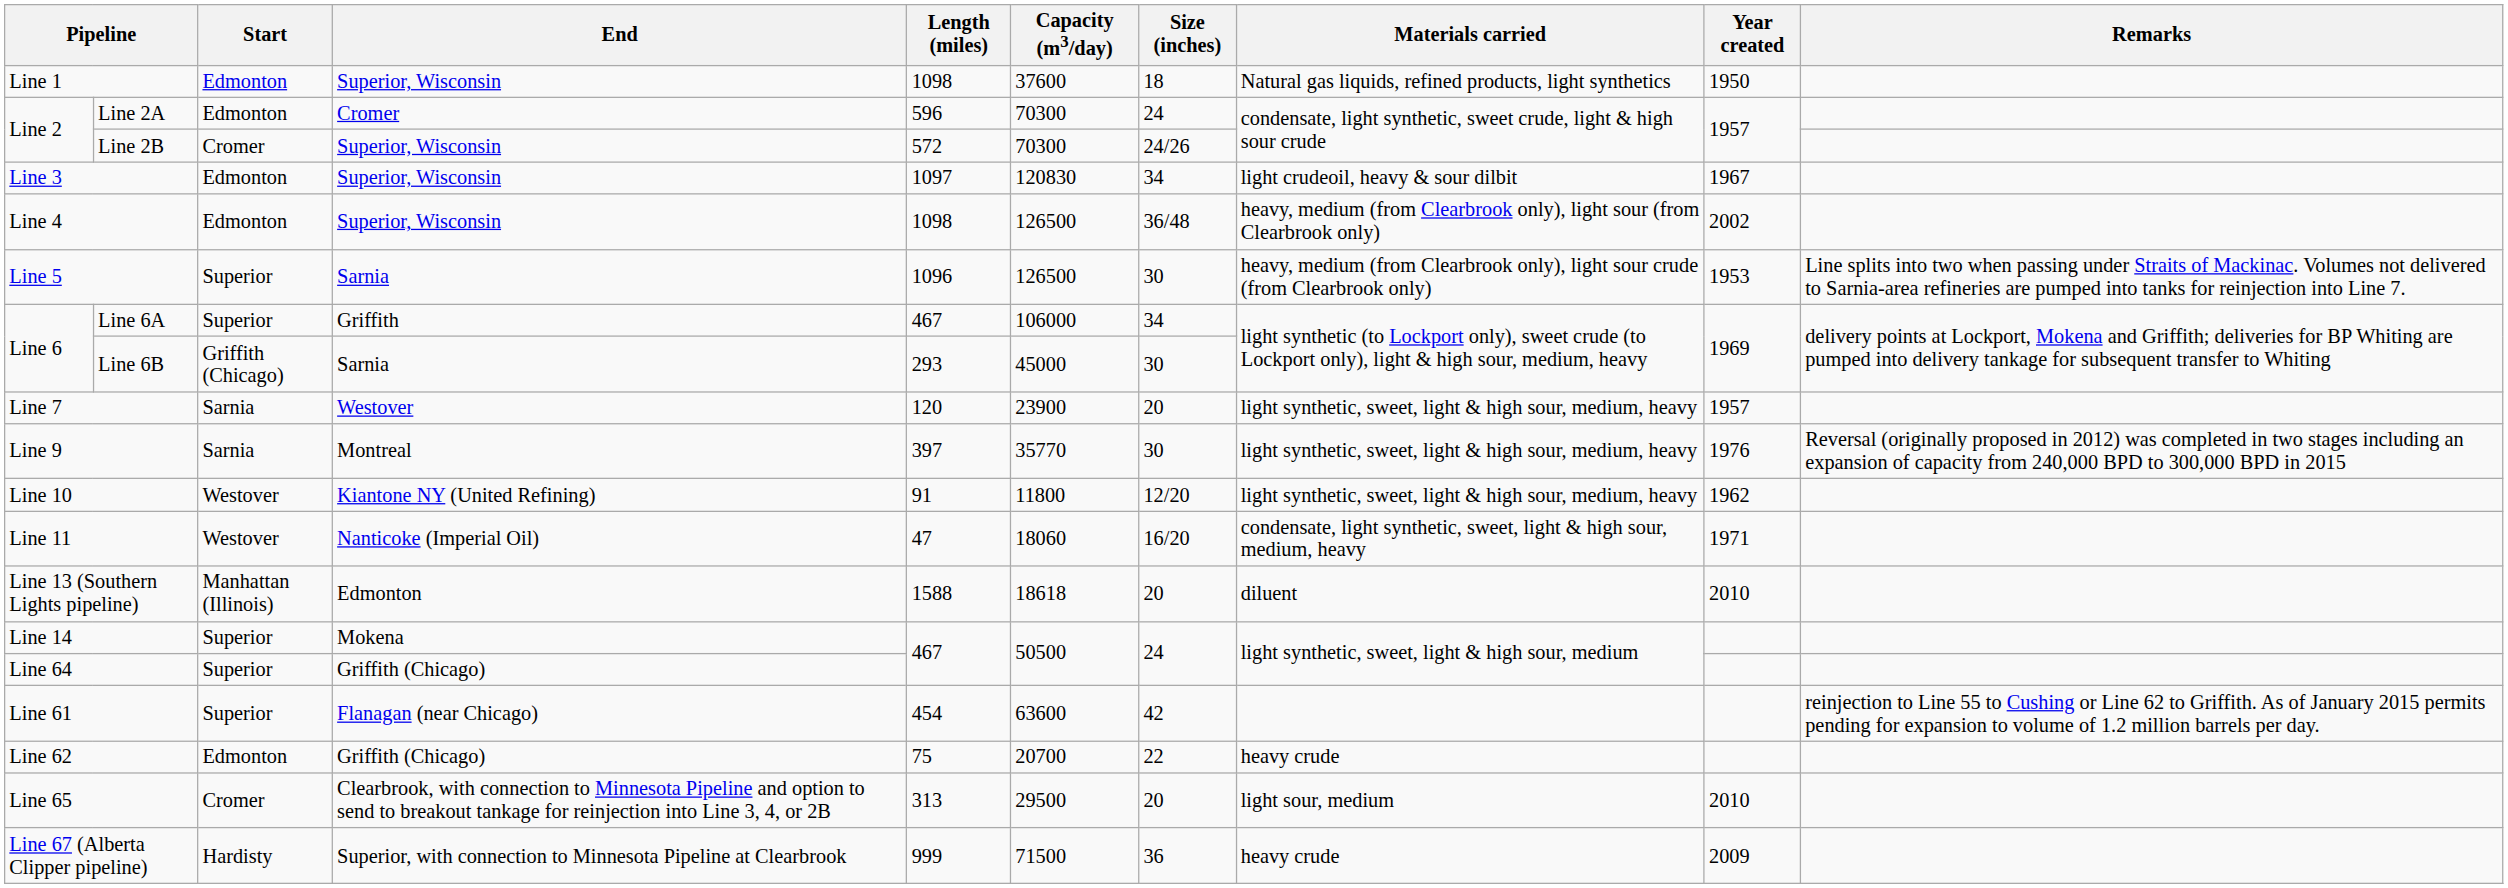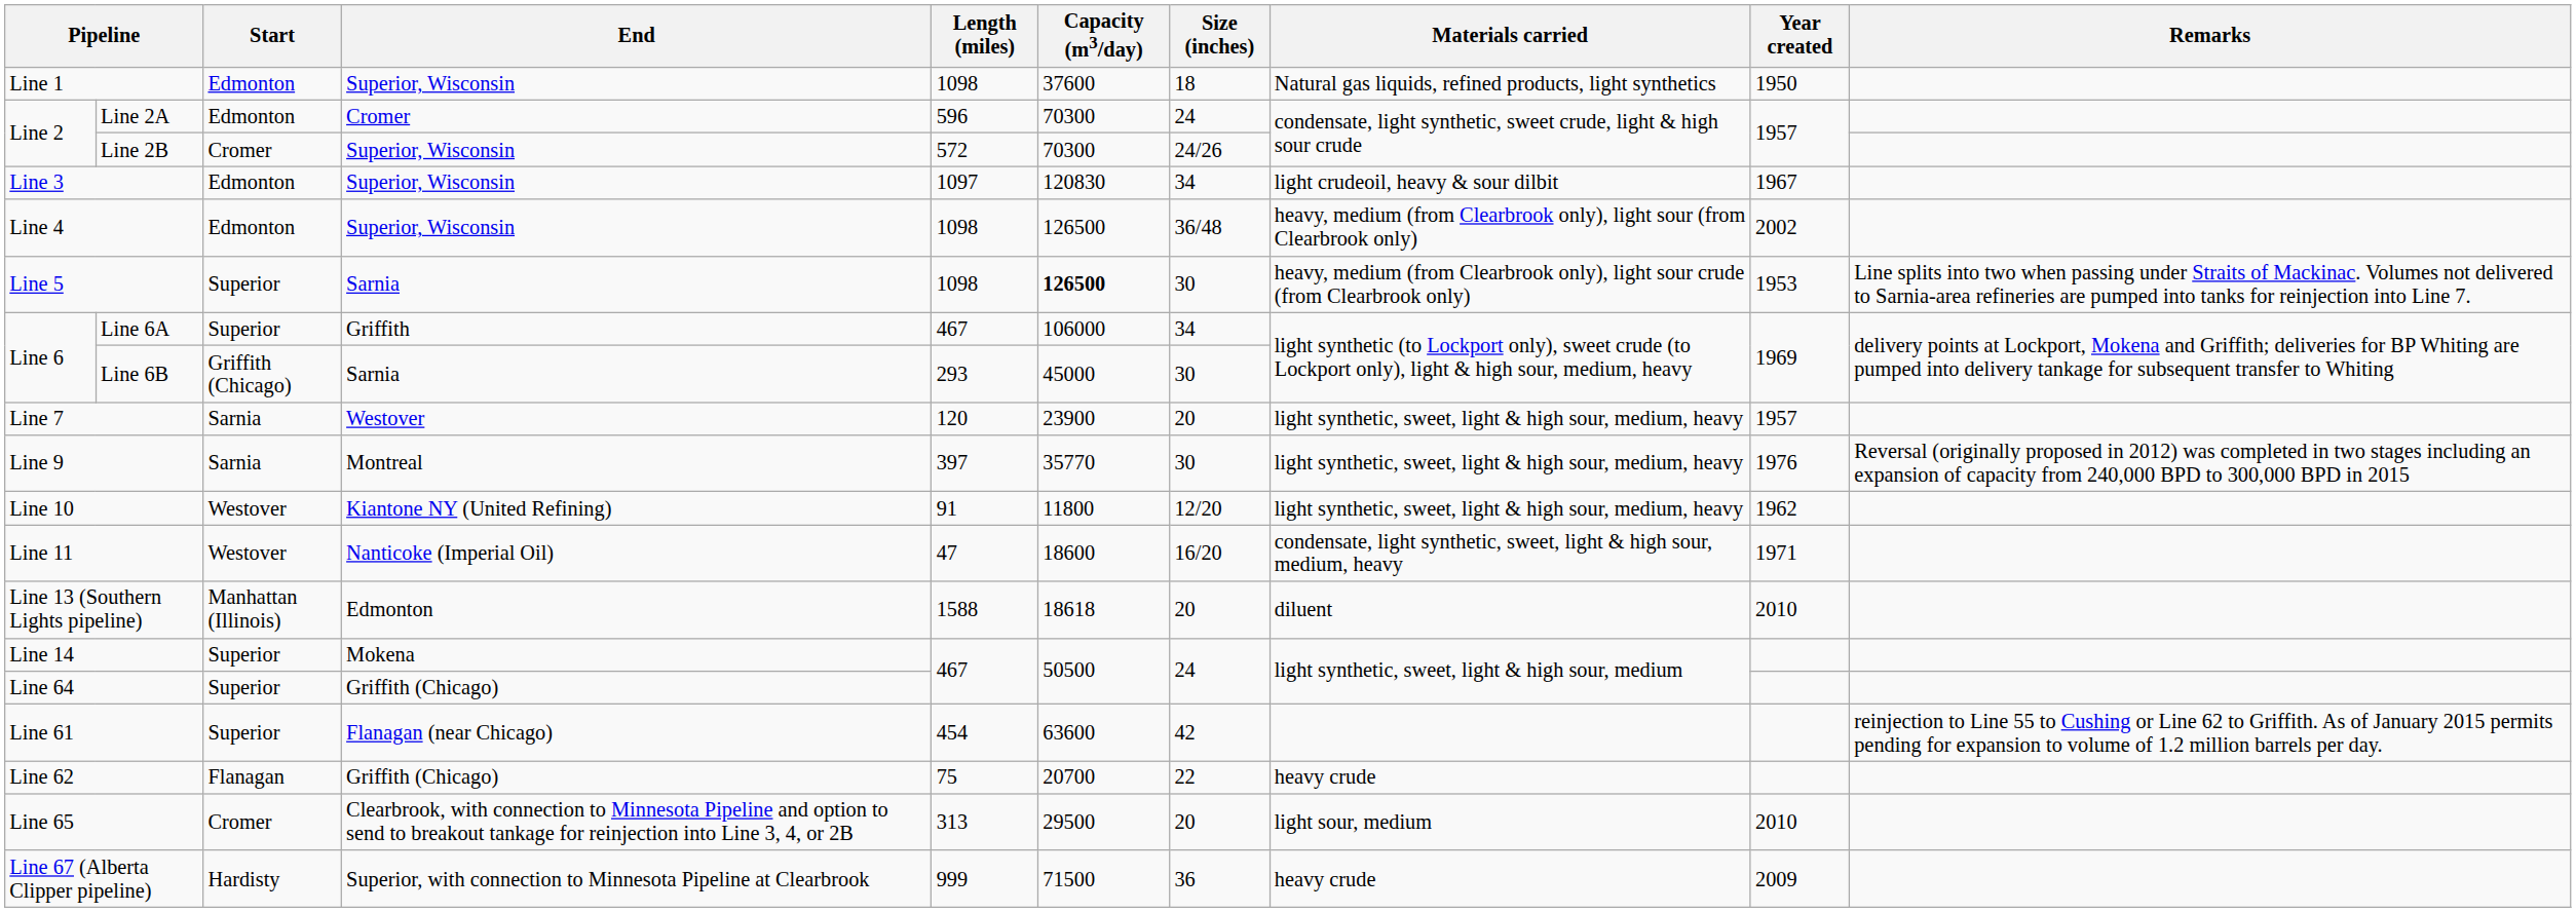Line 5 | Length (miles): 1096 -> 1098
Line 5 | Capacity (m3/day): normal -> bold
Line 11 | Capacity (m3/day): 18060 -> 18600
Line 62 | Start: Edmonton -> Flanagan
